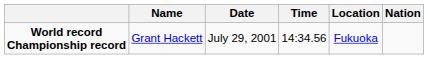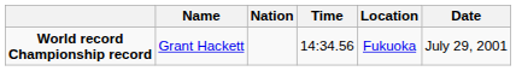columns swapped: Nation <-> Date
